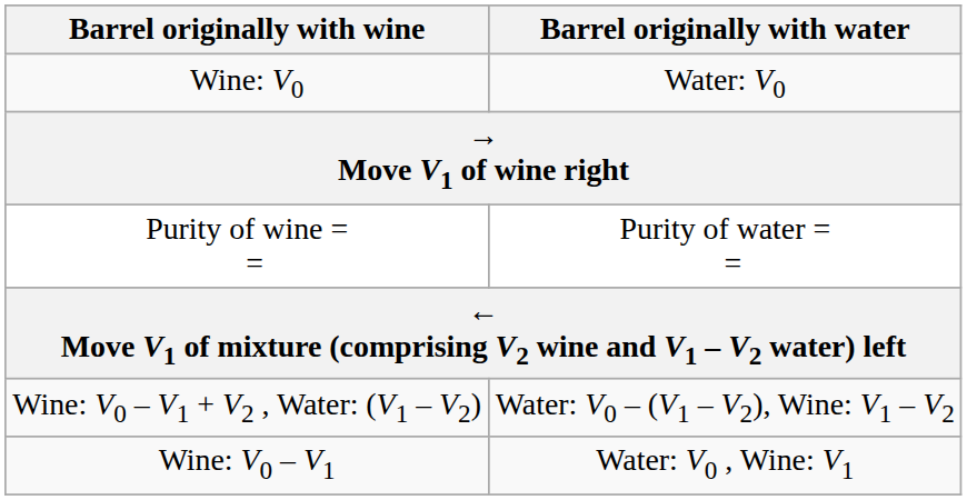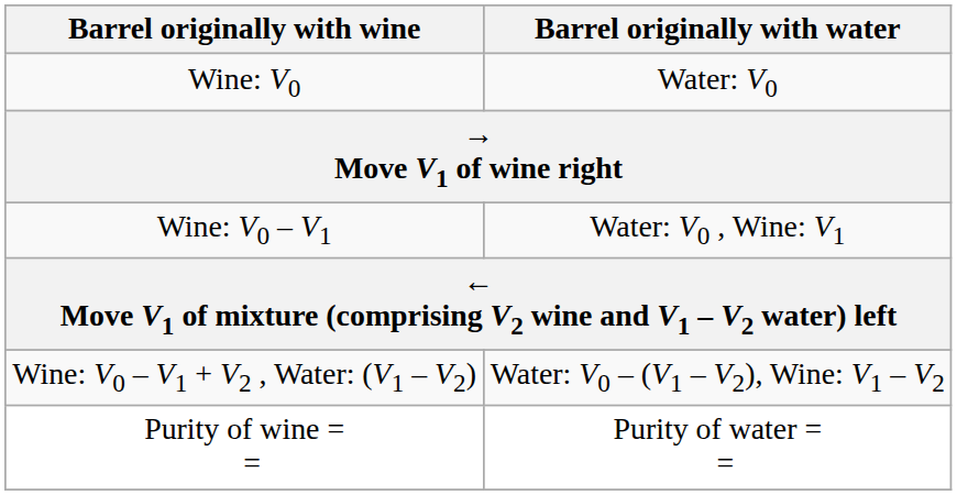rows swapped: Wine: V0 – V1 <-> Purity of wine = =
